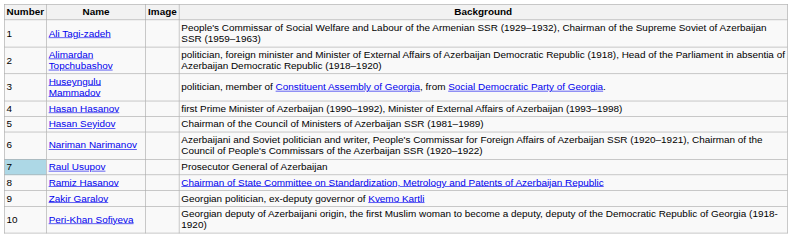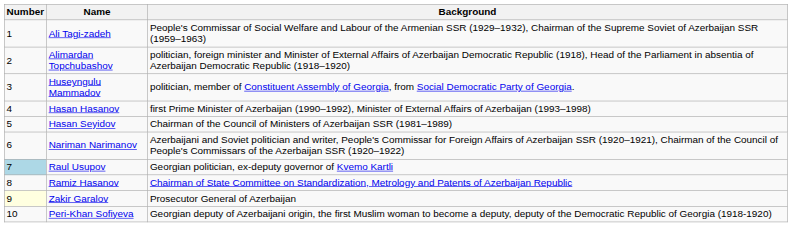- column: Image
Raul Usupov | Background: Prosecutor General of Azerbaijan -> Georgian politician, ex-deputy governor of Kvemo Kartli
Zakir Garalov | Number: no background -> lightyellow background
Zakir Garalov | Background: Georgian politician, ex-deputy governor of Kvemo Kartli -> Prosecutor General of Azerbaijan
